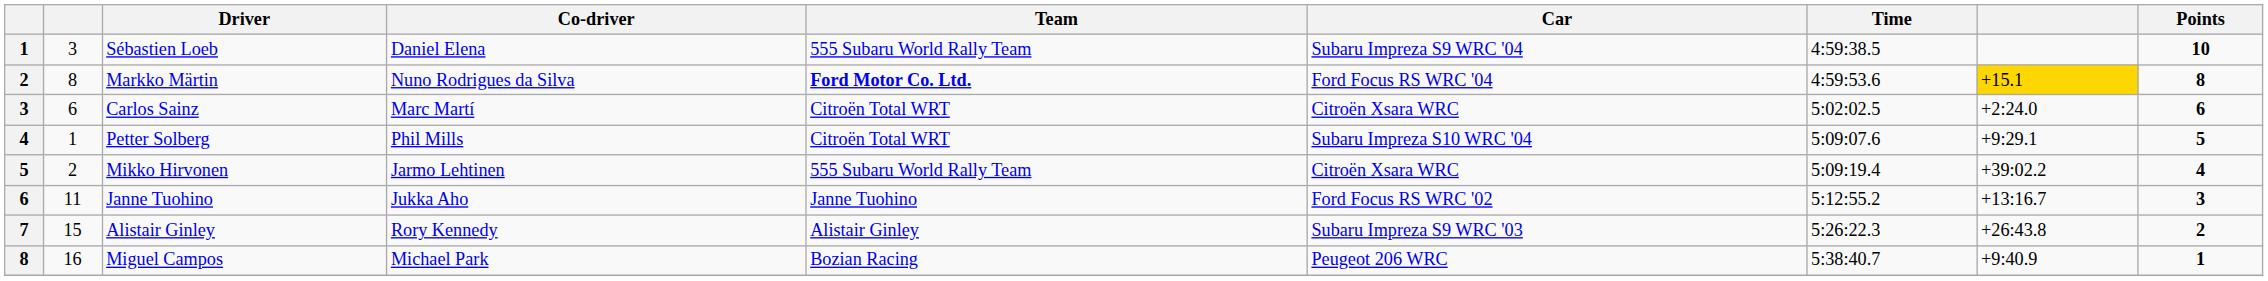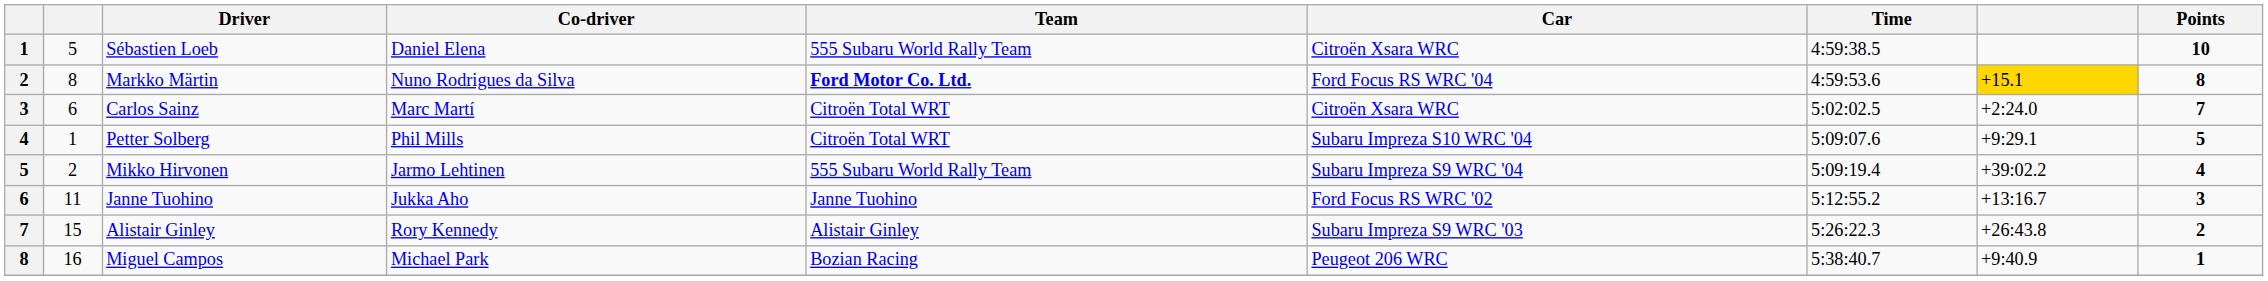Sébastien Loeb | column 2: 3 -> 5
Sébastien Loeb | Car: Subaru Impreza S9 WRC '04 -> Citroën Xsara WRC
Carlos Sainz | Points: 6 -> 7
Mikko Hirvonen | Car: Citroën Xsara WRC -> Subaru Impreza S9 WRC '04
